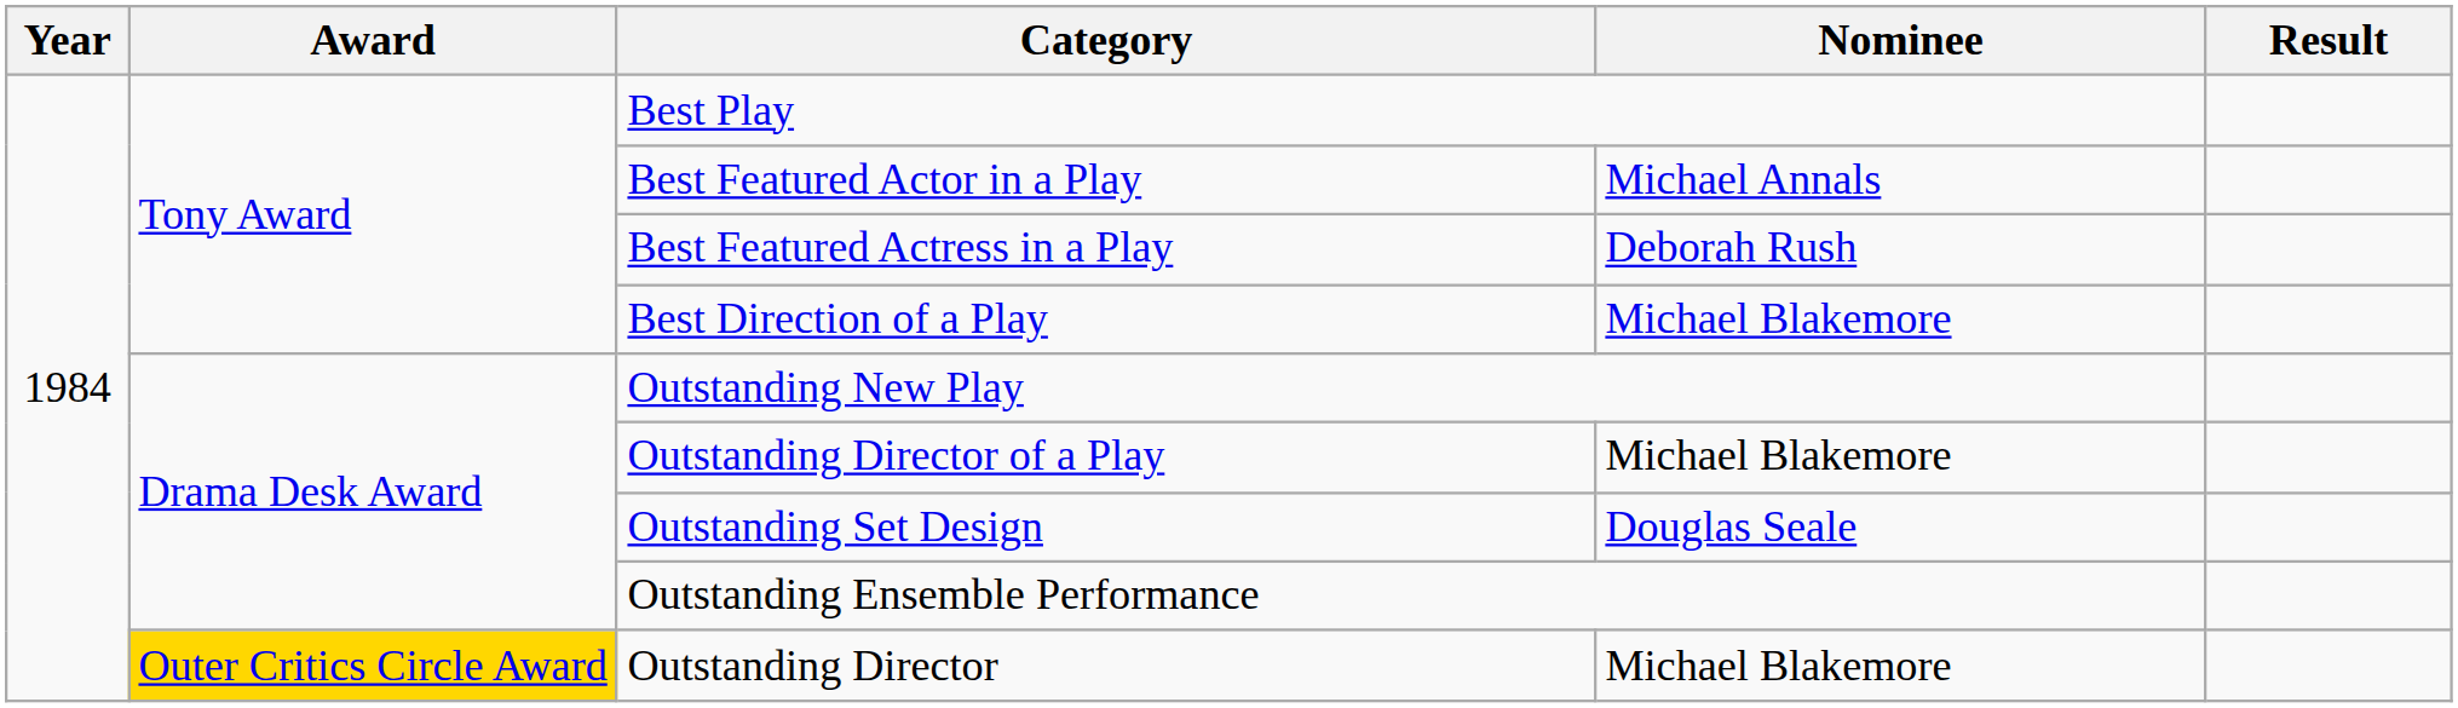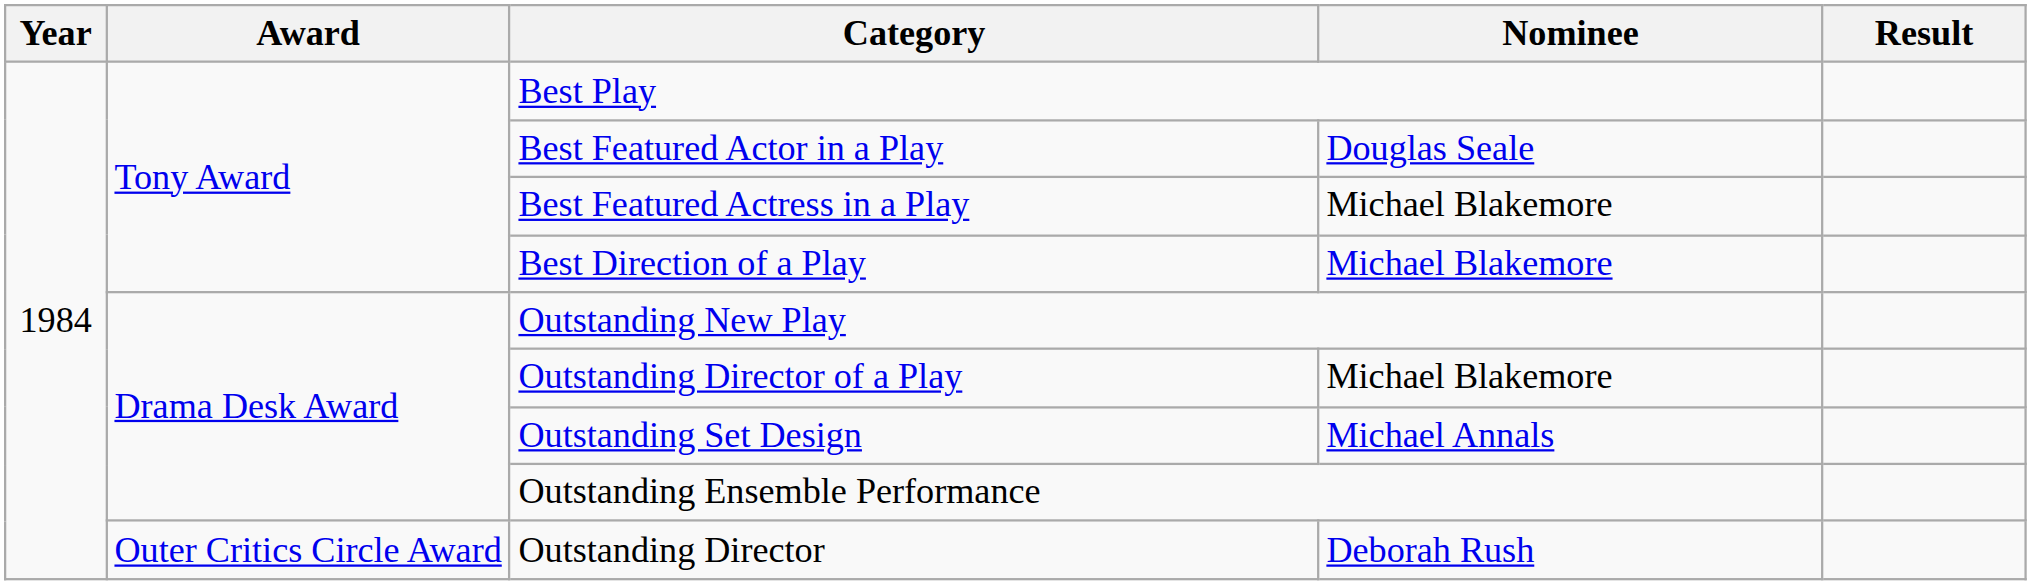Best Featured Actor in a Play | Nominee: Michael Annals -> Douglas Seale
Best Featured Actress in a Play | Nominee: Deborah Rush -> Michael Blakemore
Outstanding Set Design | Nominee: Douglas Seale -> Michael Annals
Outstanding Director | Award: gold background -> no background
Outstanding Director | Nominee: Michael Blakemore -> Deborah Rush
